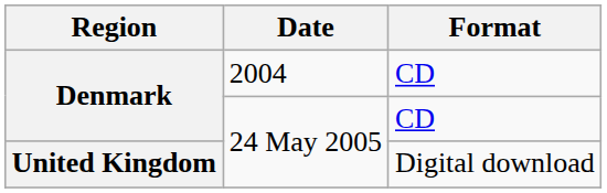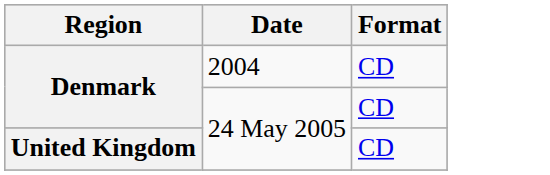United Kingdom | Format: Digital download -> CD
